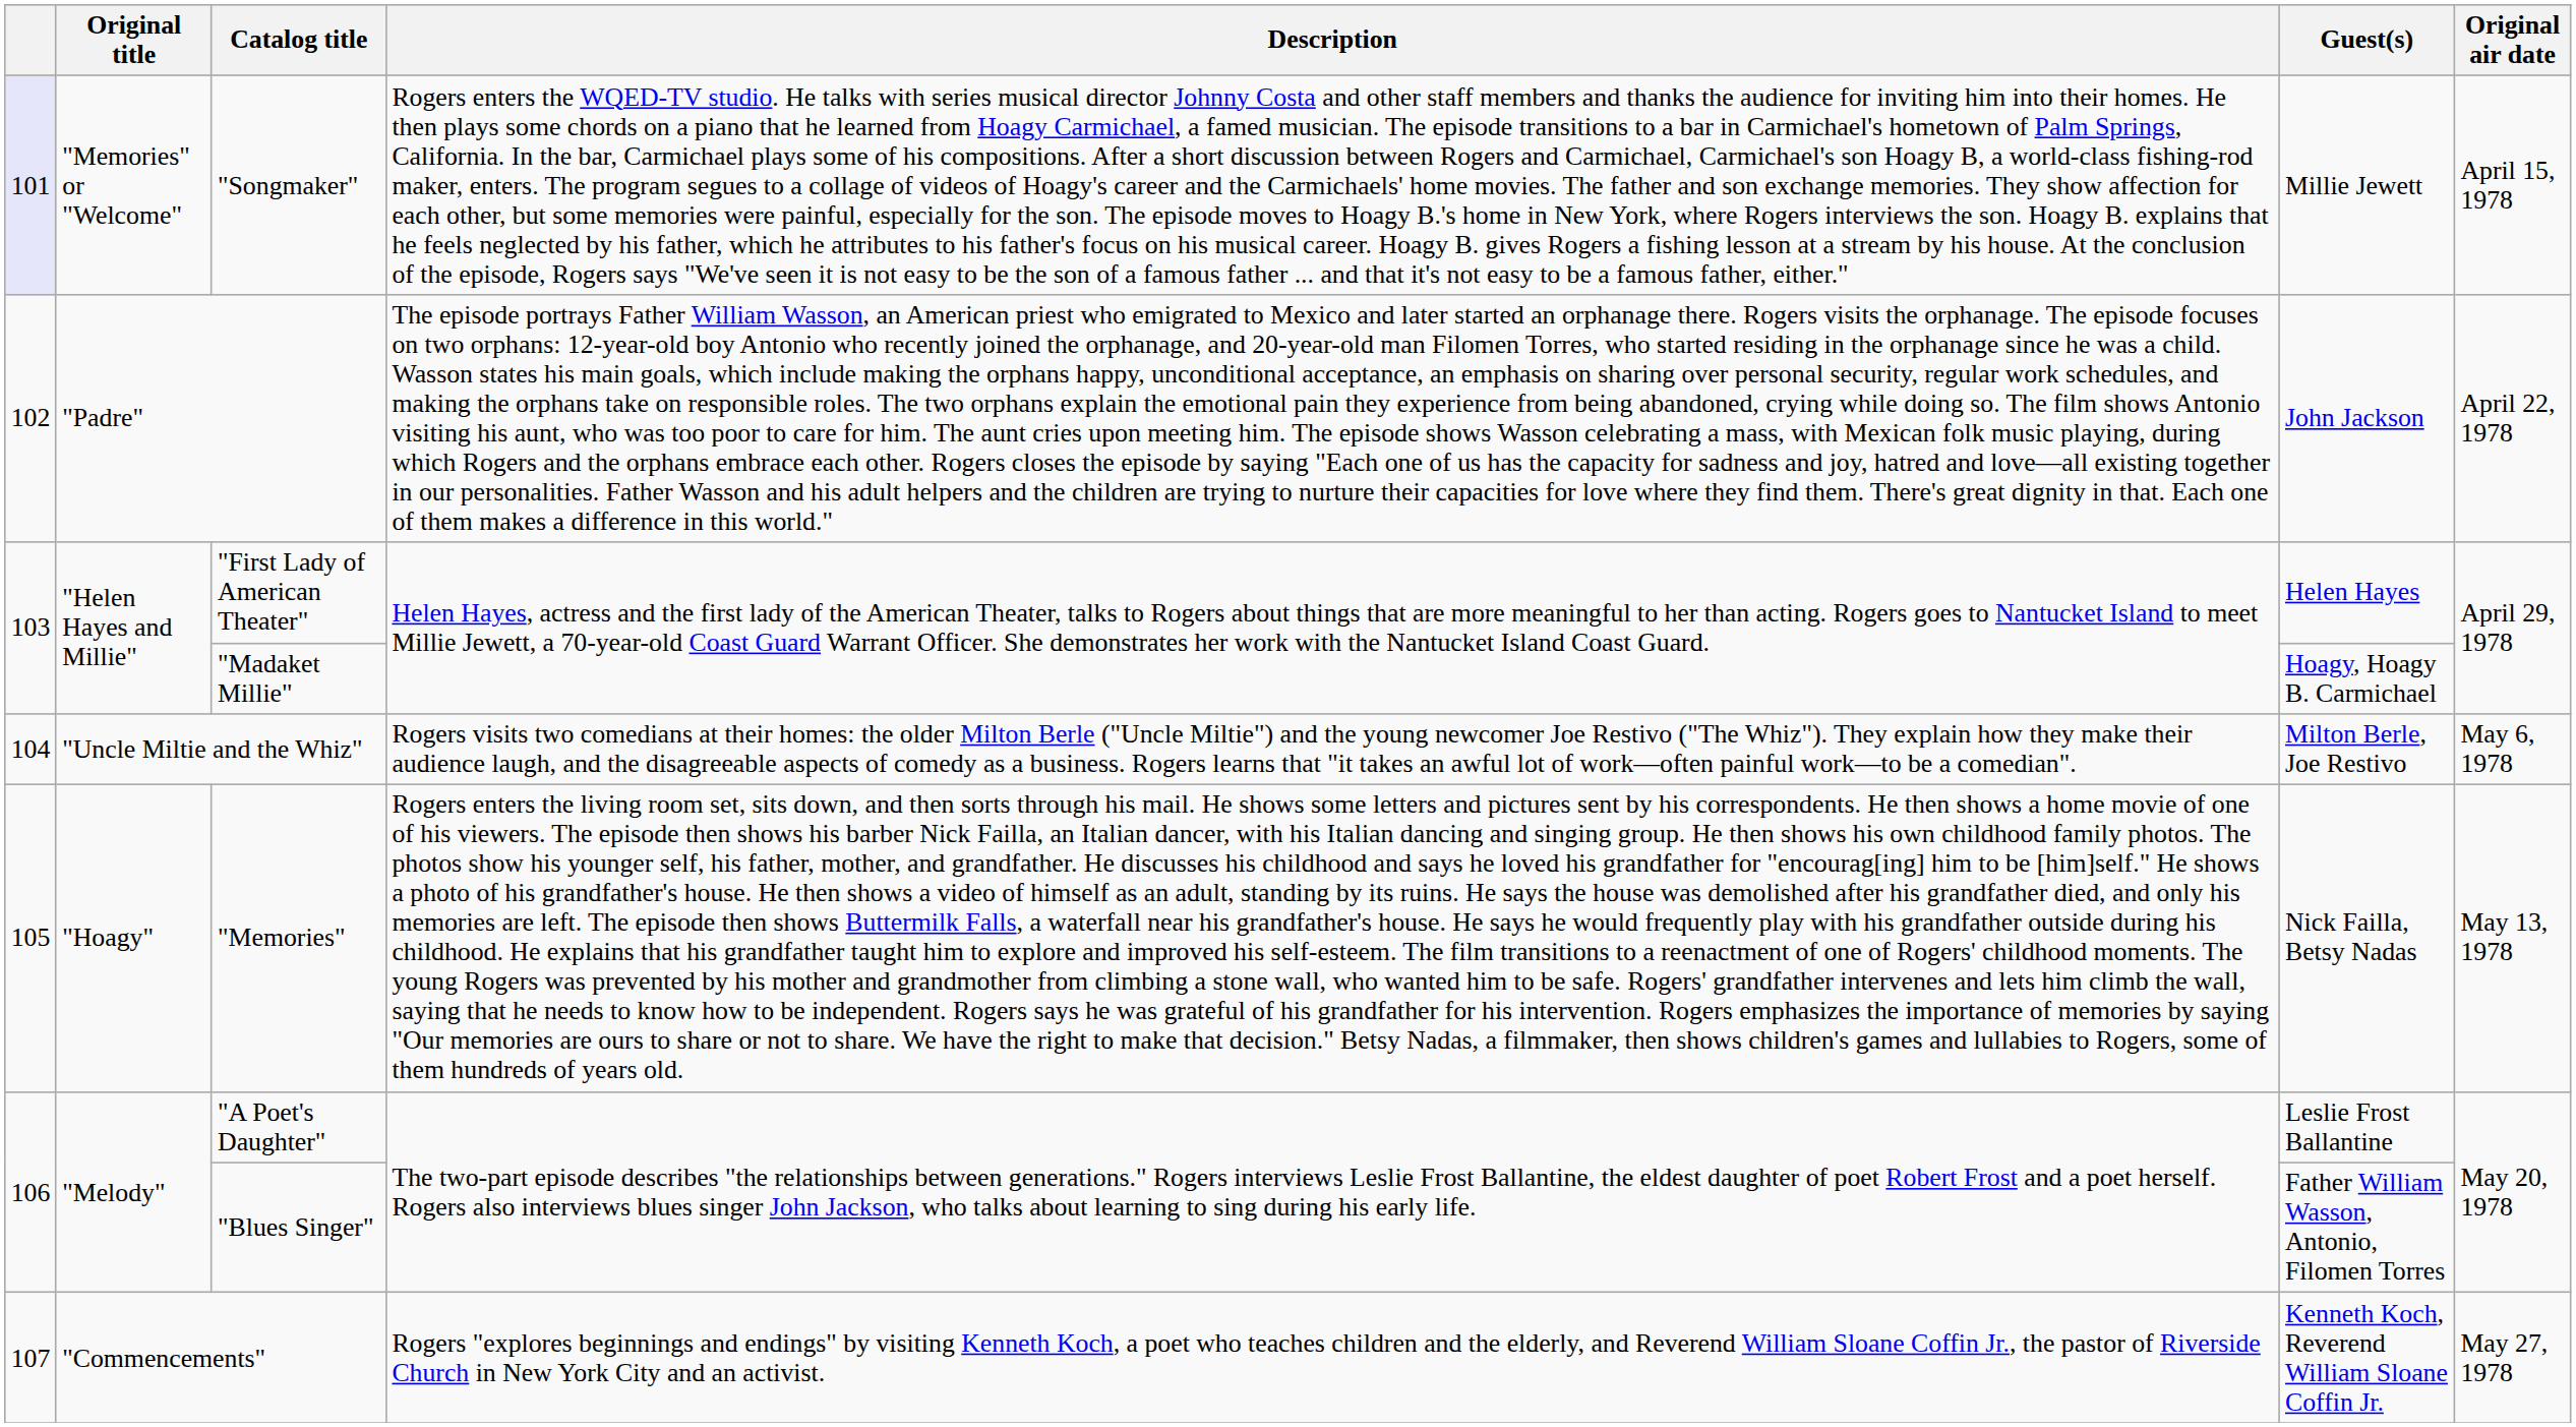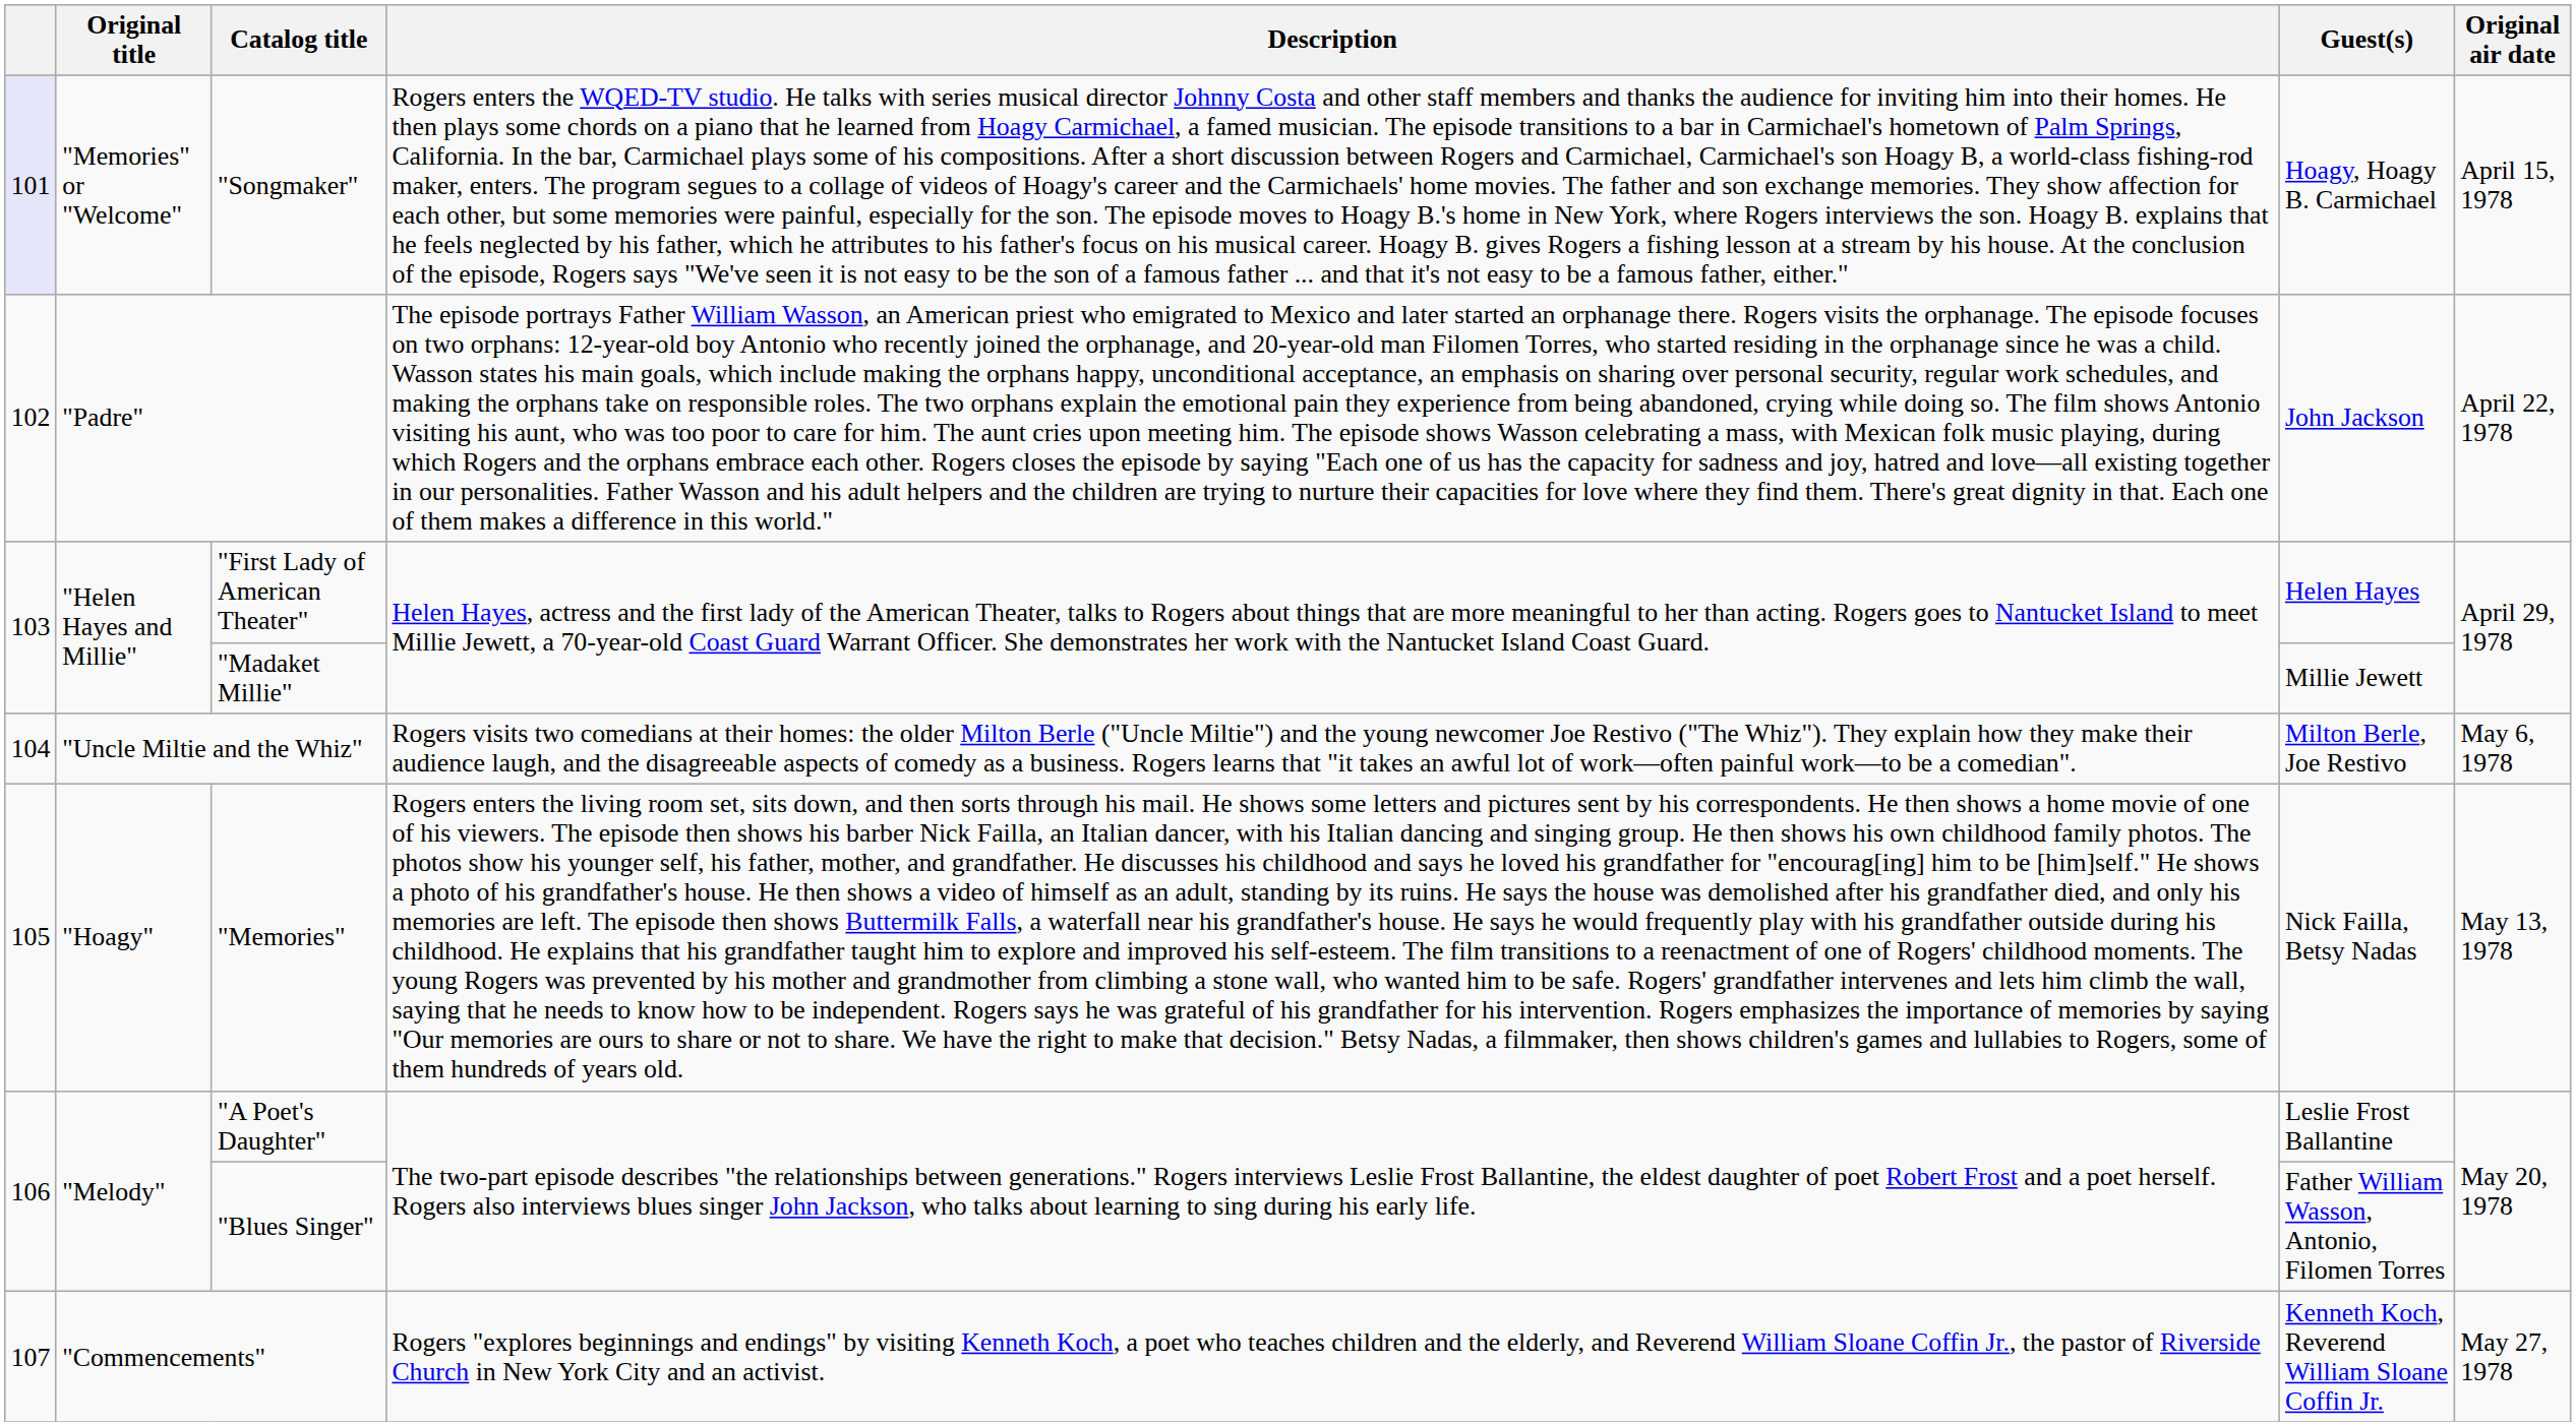"Songmaker" | Guest(s): Millie Jewett -> Hoagy, Hoagy B. Carmichael
"Madaket Millie" | Guest(s): Hoagy, Hoagy B. Carmichael -> Millie Jewett
